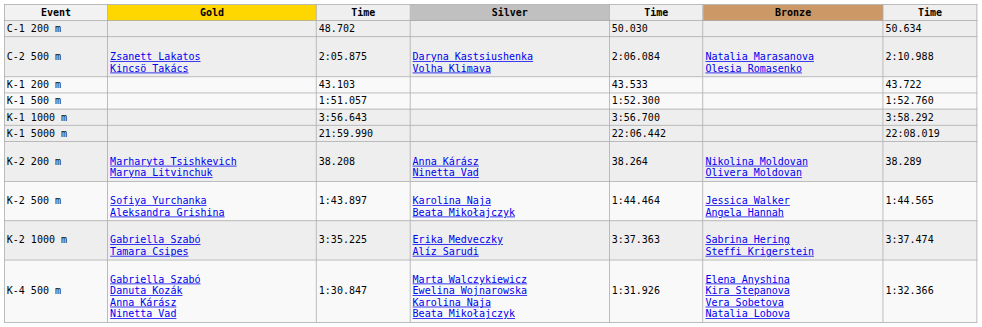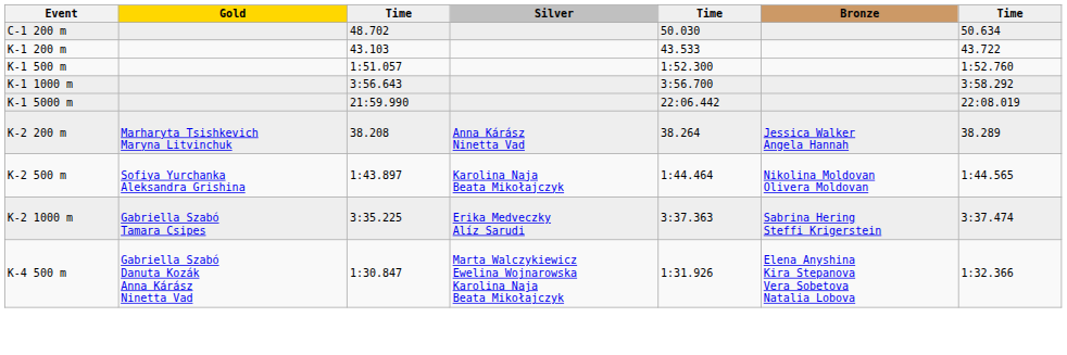- row: C-2 500 m | Zsanett Lakatos Kincsö Takács | 2:05.875 | Daryna Kastsiushenka Volha Klimava | 2:06.084 | Natalia Marasanova Olesia Romasenko | 2:10.988
K-2 200 m | Bronze: Nikolina Moldovan Olivera Moldovan -> Jessica Walker Angela Hannah
K-2 500 m | Bronze: Jessica Walker Angela Hannah -> Nikolina Moldovan Olivera Moldovan
